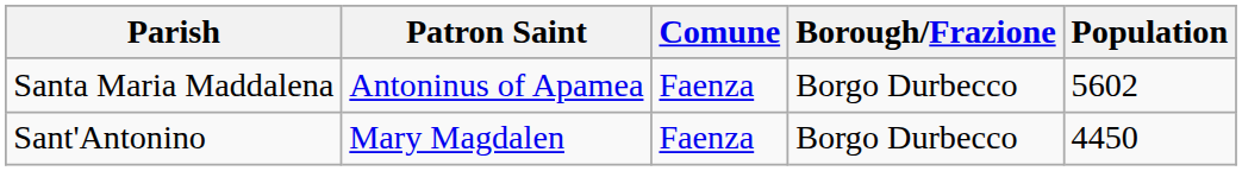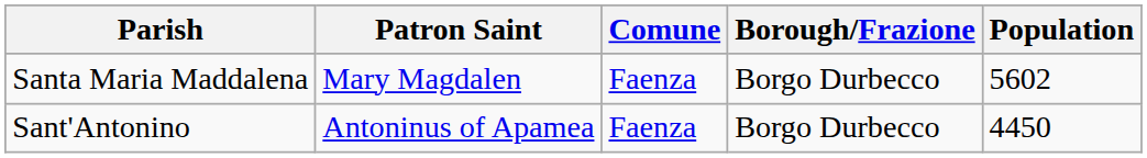Santa Maria Maddalena | Patron Saint: Antoninus of Apamea -> Mary Magdalen
Sant'Antonino | Patron Saint: Mary Magdalen -> Antoninus of Apamea
